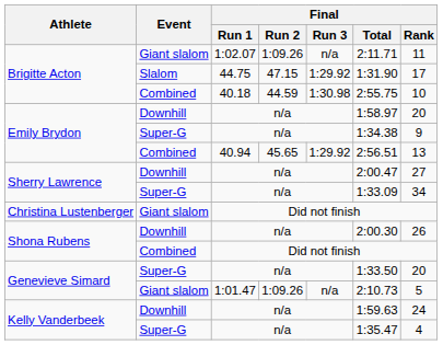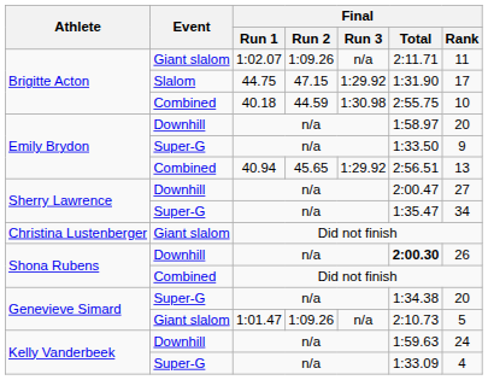Emily Brydon / Super-G | Final / Total: 1:34.38 -> 1:33.50
Sherry Lawrence / Super-G | Final / Total: 1:33.09 -> 1:35.47
Shona Rubens / Downhill | Final / Total: normal -> bold
Genevieve Simard / Super-G | Final / Total: 1:33.50 -> 1:34.38
Kelly Vanderbeek / Super-G | Final / Total: 1:35.47 -> 1:33.09
